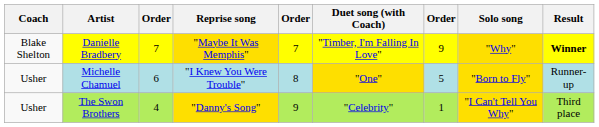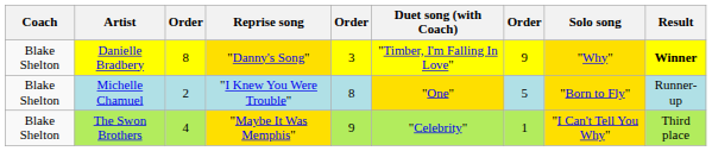Danielle Bradbery | column 3: 7 -> 8
Danielle Bradbery | Reprise song: "Maybe It Was Memphis" -> "Danny's Song"
Danielle Bradbery | column 5: 7 -> 3
Michelle Chamuel | Coach: Usher -> Blake Shelton
Michelle Chamuel | column 3: 6 -> 2
The Swon Brothers | Coach: Usher -> Blake Shelton
The Swon Brothers | Reprise song: "Danny's Song" -> "Maybe It Was Memphis"
